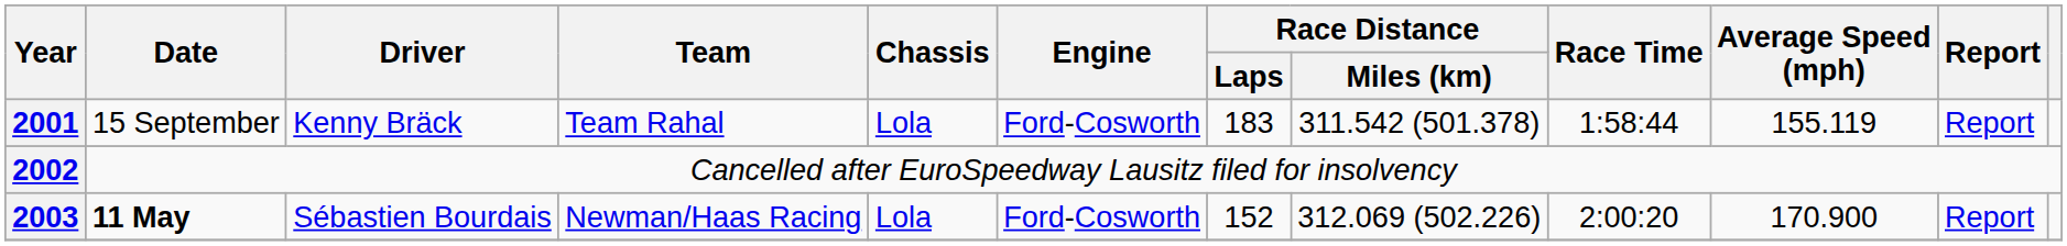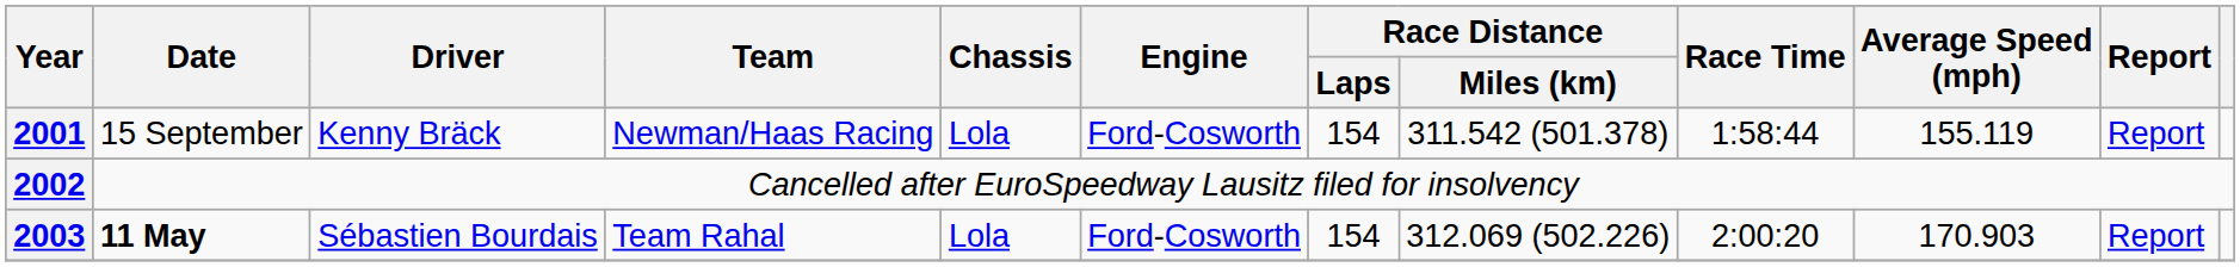2001 | Team: Team Rahal -> Newman/Haas Racing
2001 | Race Distance / Laps: 183 -> 154
2003 | Team: Newman/Haas Racing -> Team Rahal
2003 | Race Distance / Laps: 152 -> 154
2003 | Average Speed (mph): 170.900 -> 170.903
